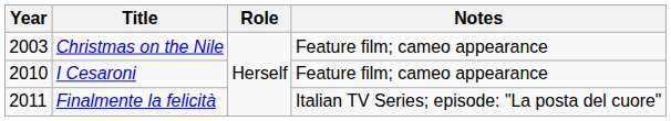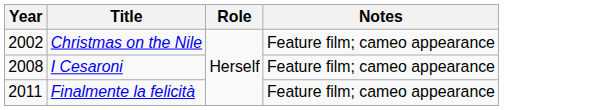Christmas on the Nile | Year: 2003 -> 2002
I Cesaroni | Year: 2010 -> 2008
Finalmente la felicità | Notes: Italian TV Series; episode: "La posta del cuore" -> Feature film; cameo appearance
